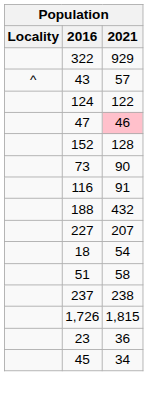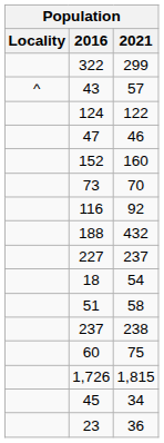322 | 2021: 929 -> 299
47 | 2021: pink background -> no background
152 | 2021: 128 -> 160
73 | 2021: 90 -> 70
116 | 2021: 91 -> 92
227 | 2021: 207 -> 237
+ row: 60 | 75
rows swapped: 23 <-> 45
